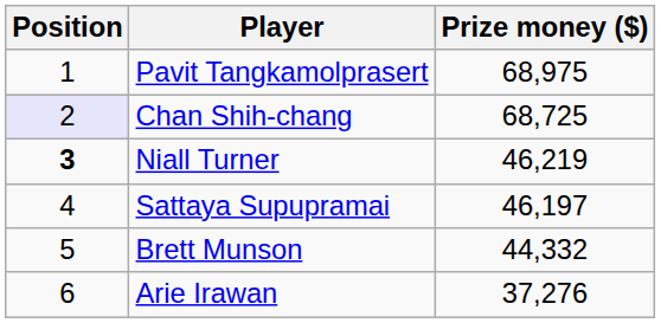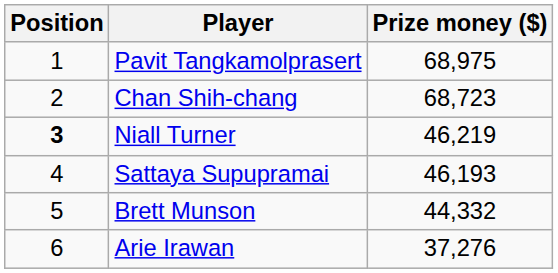Chan Shih-chang | Position: lavender background -> no background
Chan Shih-chang | Prize money ($): 68,725 -> 68,723
Sattaya Supupramai | Prize money ($): 46,197 -> 46,193
